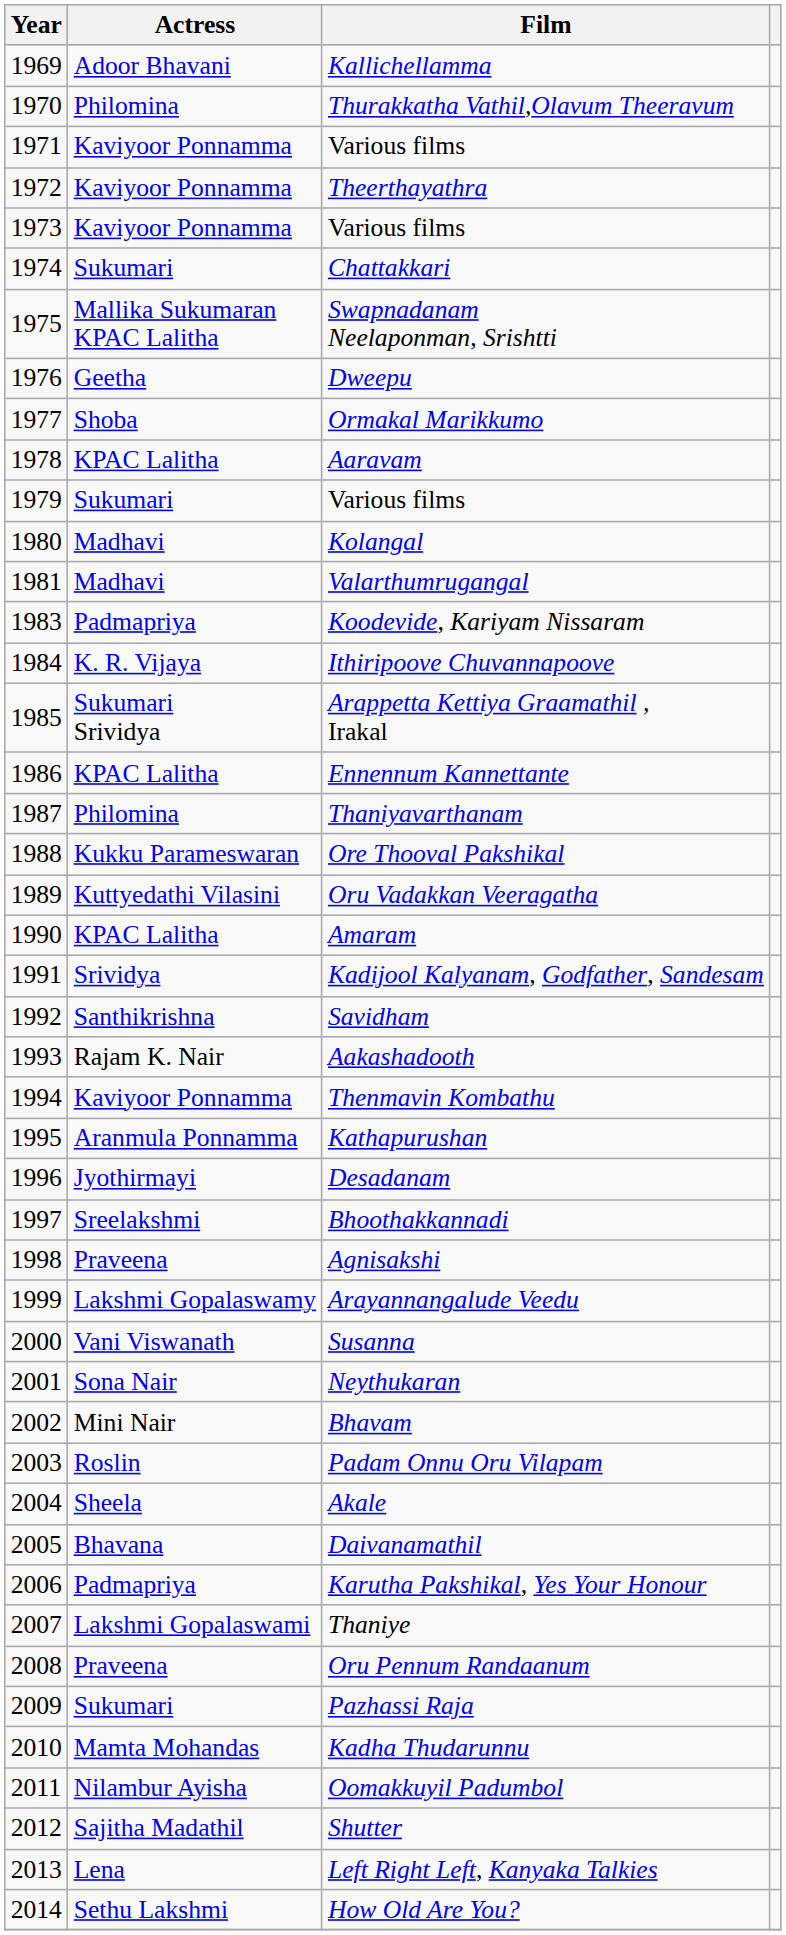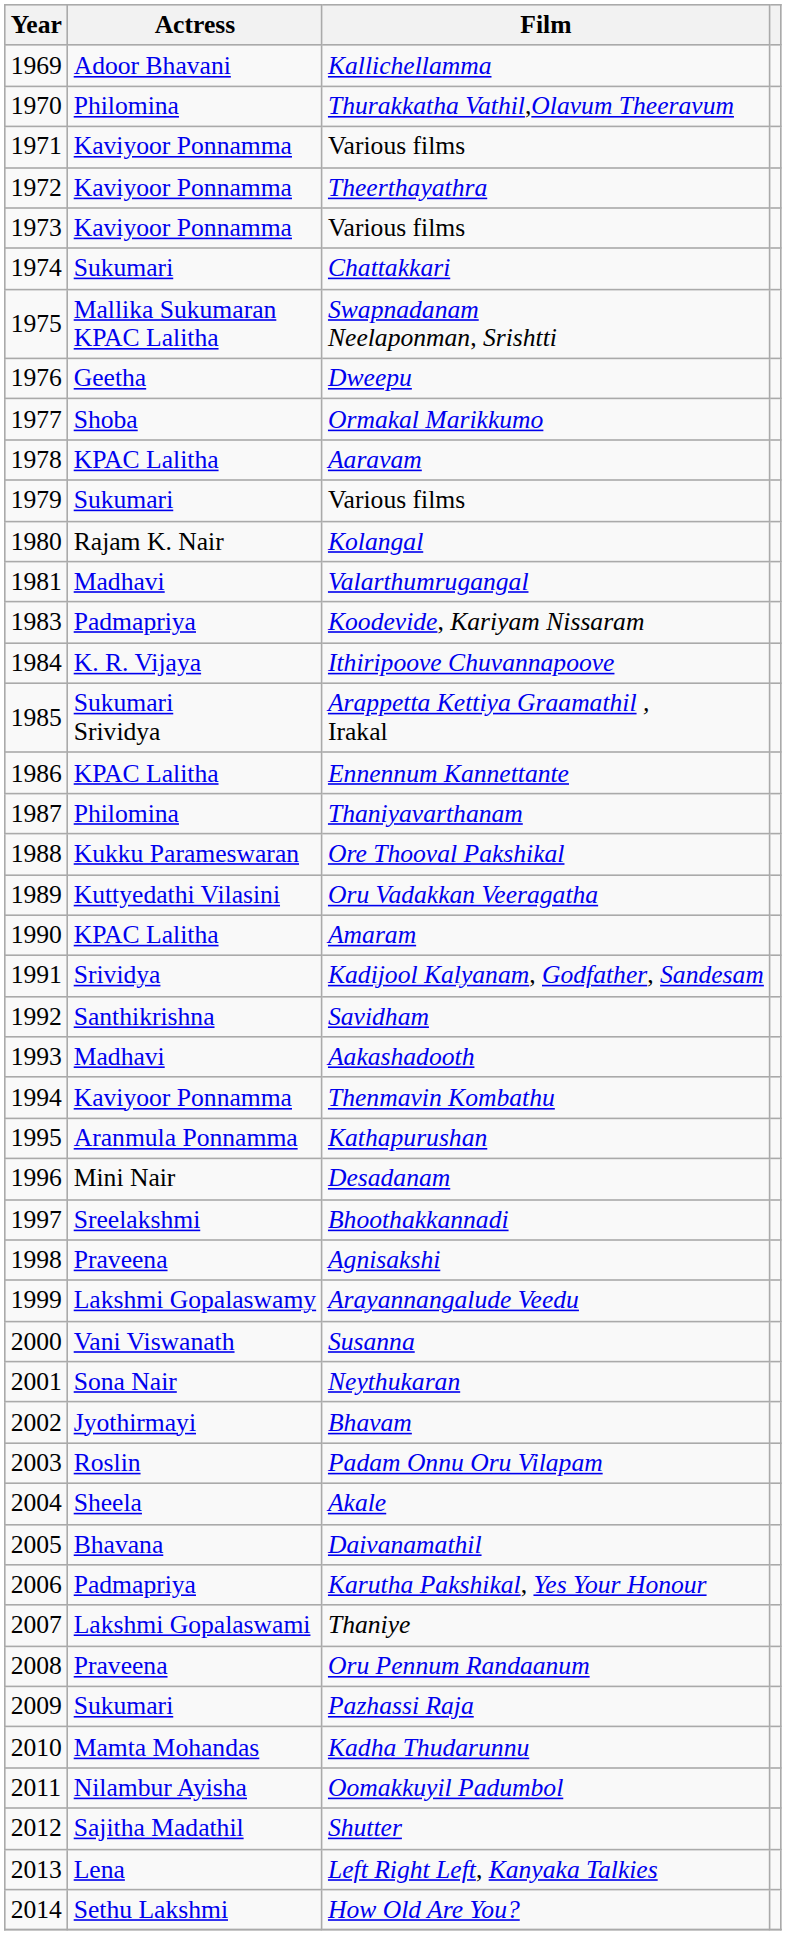Kolangal | Actress: Madhavi -> Rajam K. Nair
Aakashadooth | Actress: Rajam K. Nair -> Madhavi
Desadanam | Actress: Jyothirmayi -> Mini Nair
Bhavam | Actress: Mini Nair -> Jyothirmayi
